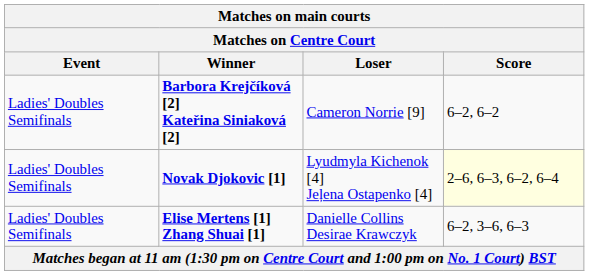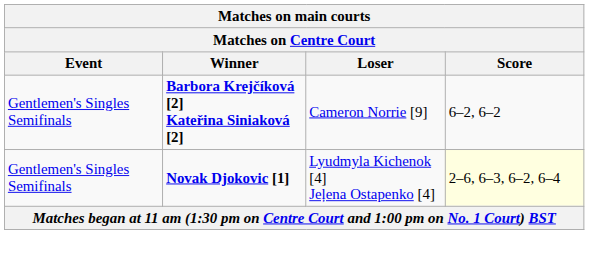Barbora Krejčíková [2] Kateřina Siniaková [2] | Event: Ladies' Doubles Semifinals -> Gentlemen's Singles Semifinals
Novak Djokovic [1] | Event: Ladies' Doubles Semifinals -> Gentlemen's Singles Semifinals
- row: Ladies' Doubles Semifinals | Elise Mertens [1] Zhang Shuai [1] | Danielle Collins Desirae Krawczyk | 6–2, 3–6, 6–3
